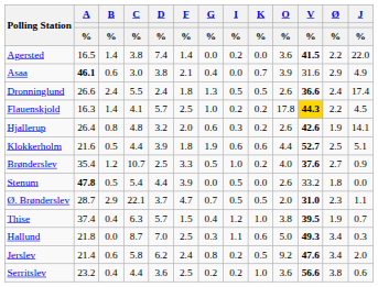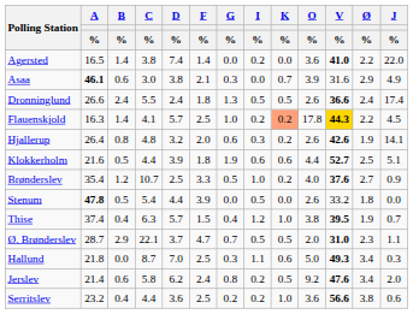Agersted | V / %: 41.5 -> 41.0
Asaa | G / %: 0.4 -> 0.3
Flauenskjold | K / %: no background -> lightsalmon background
rows swapped: Thise <-> Ø. Brønderslev
